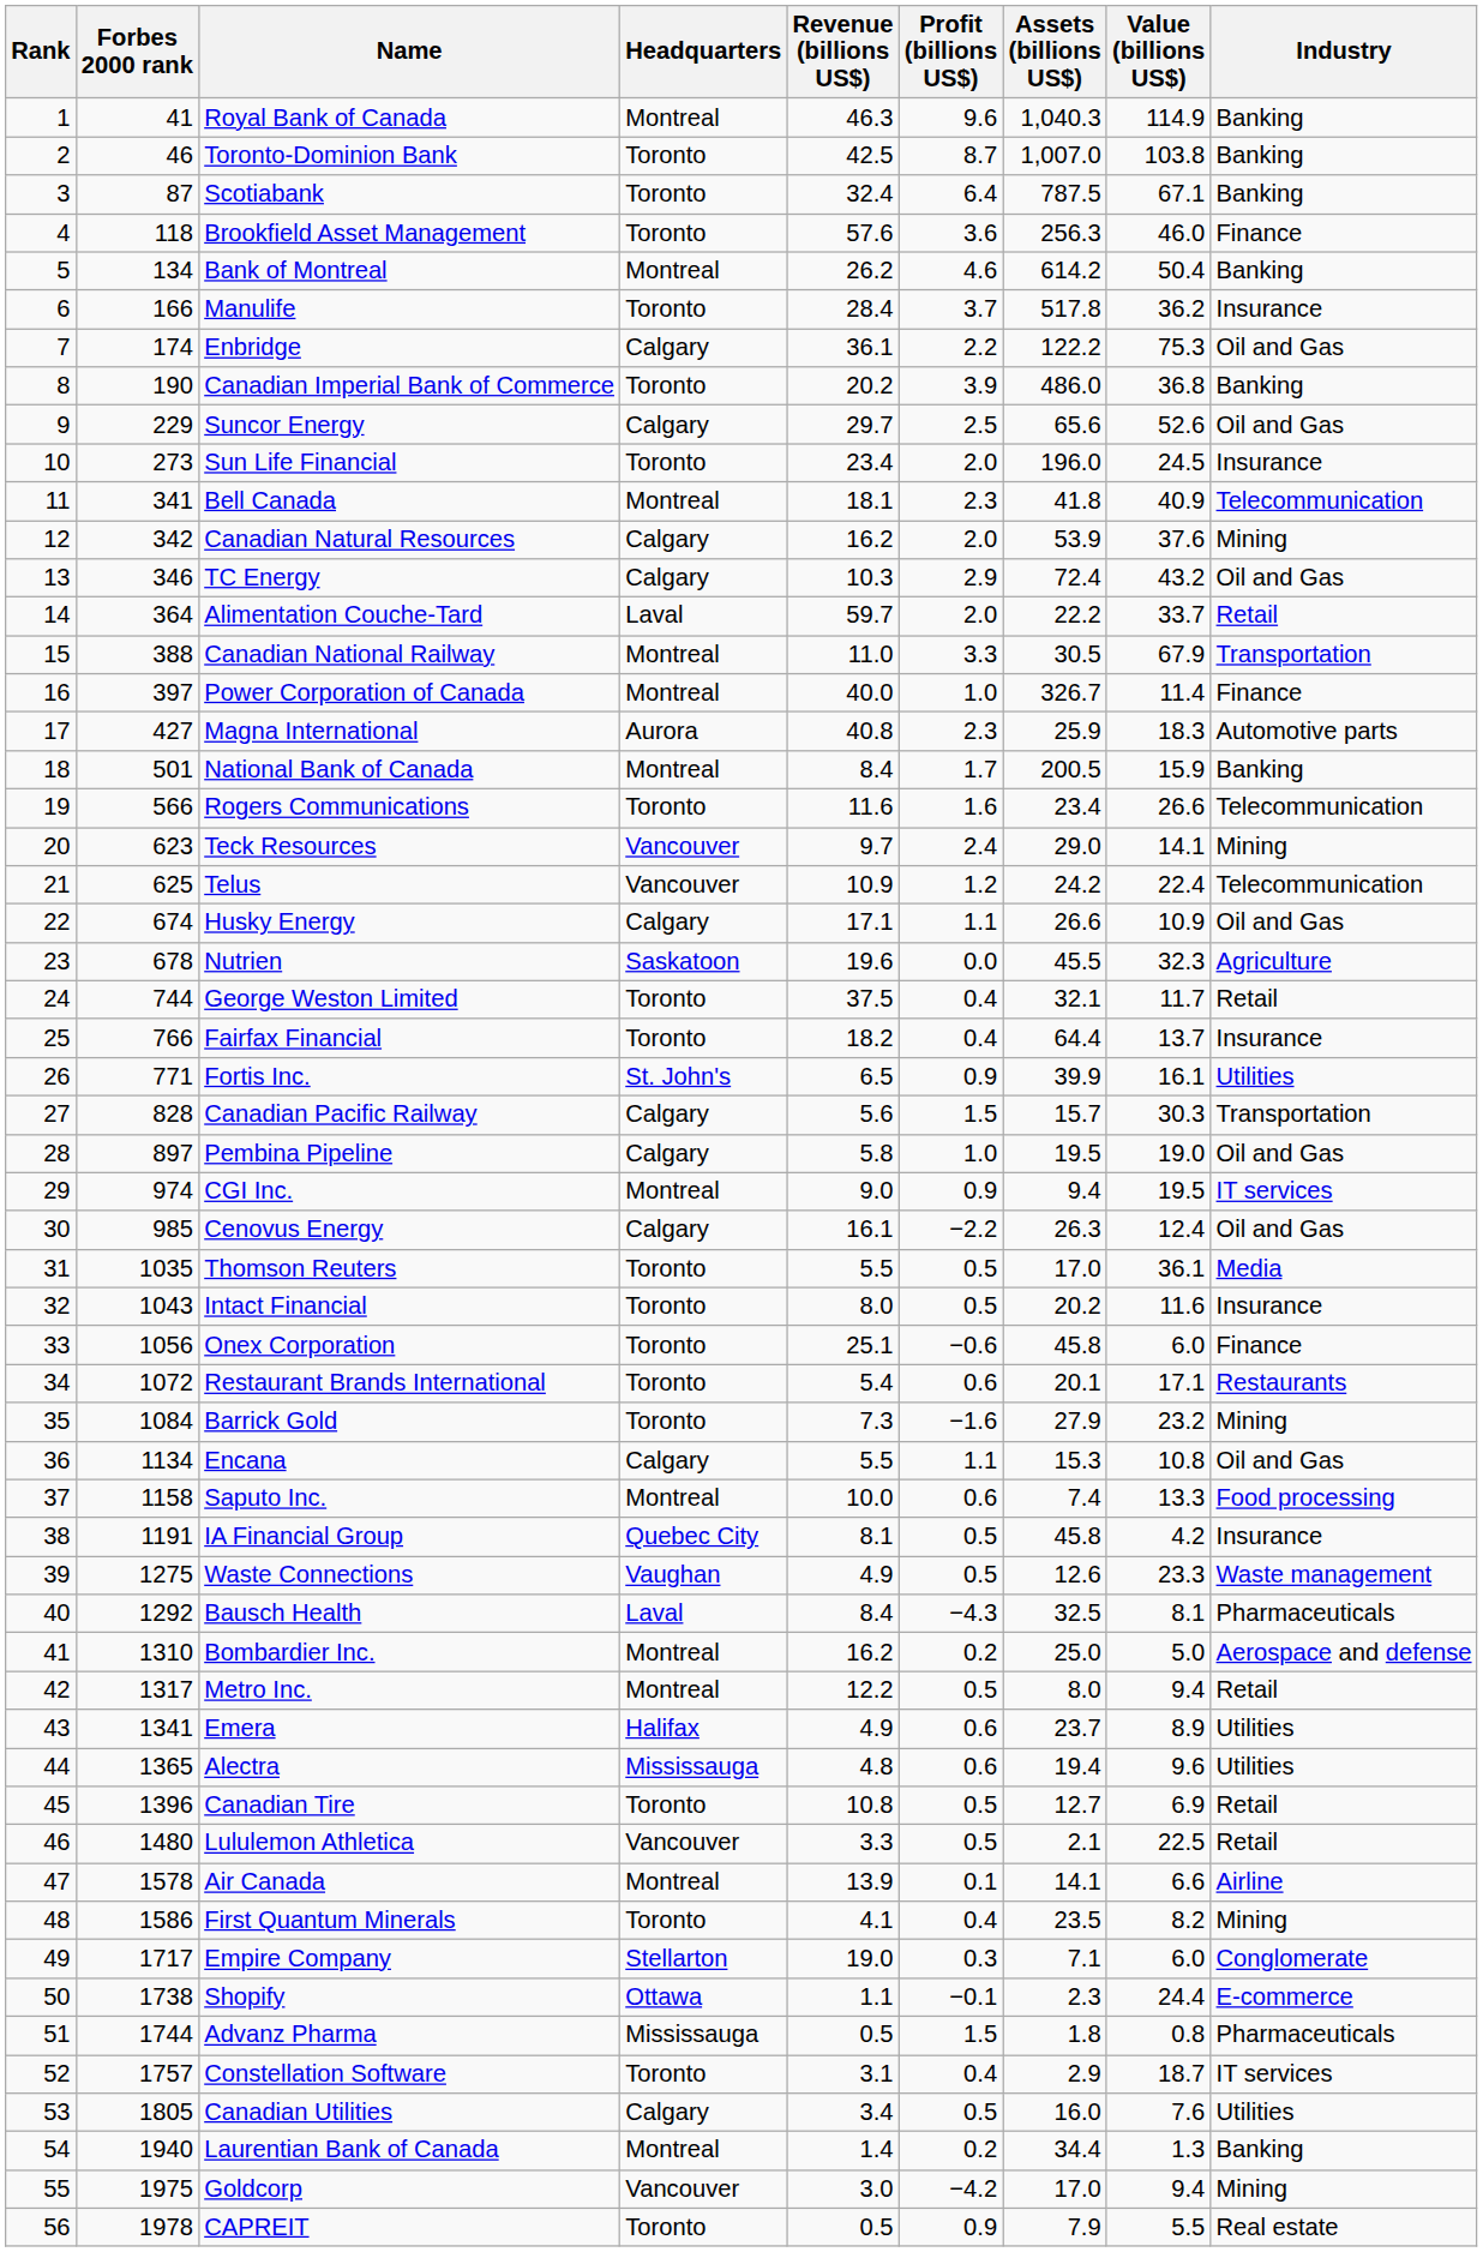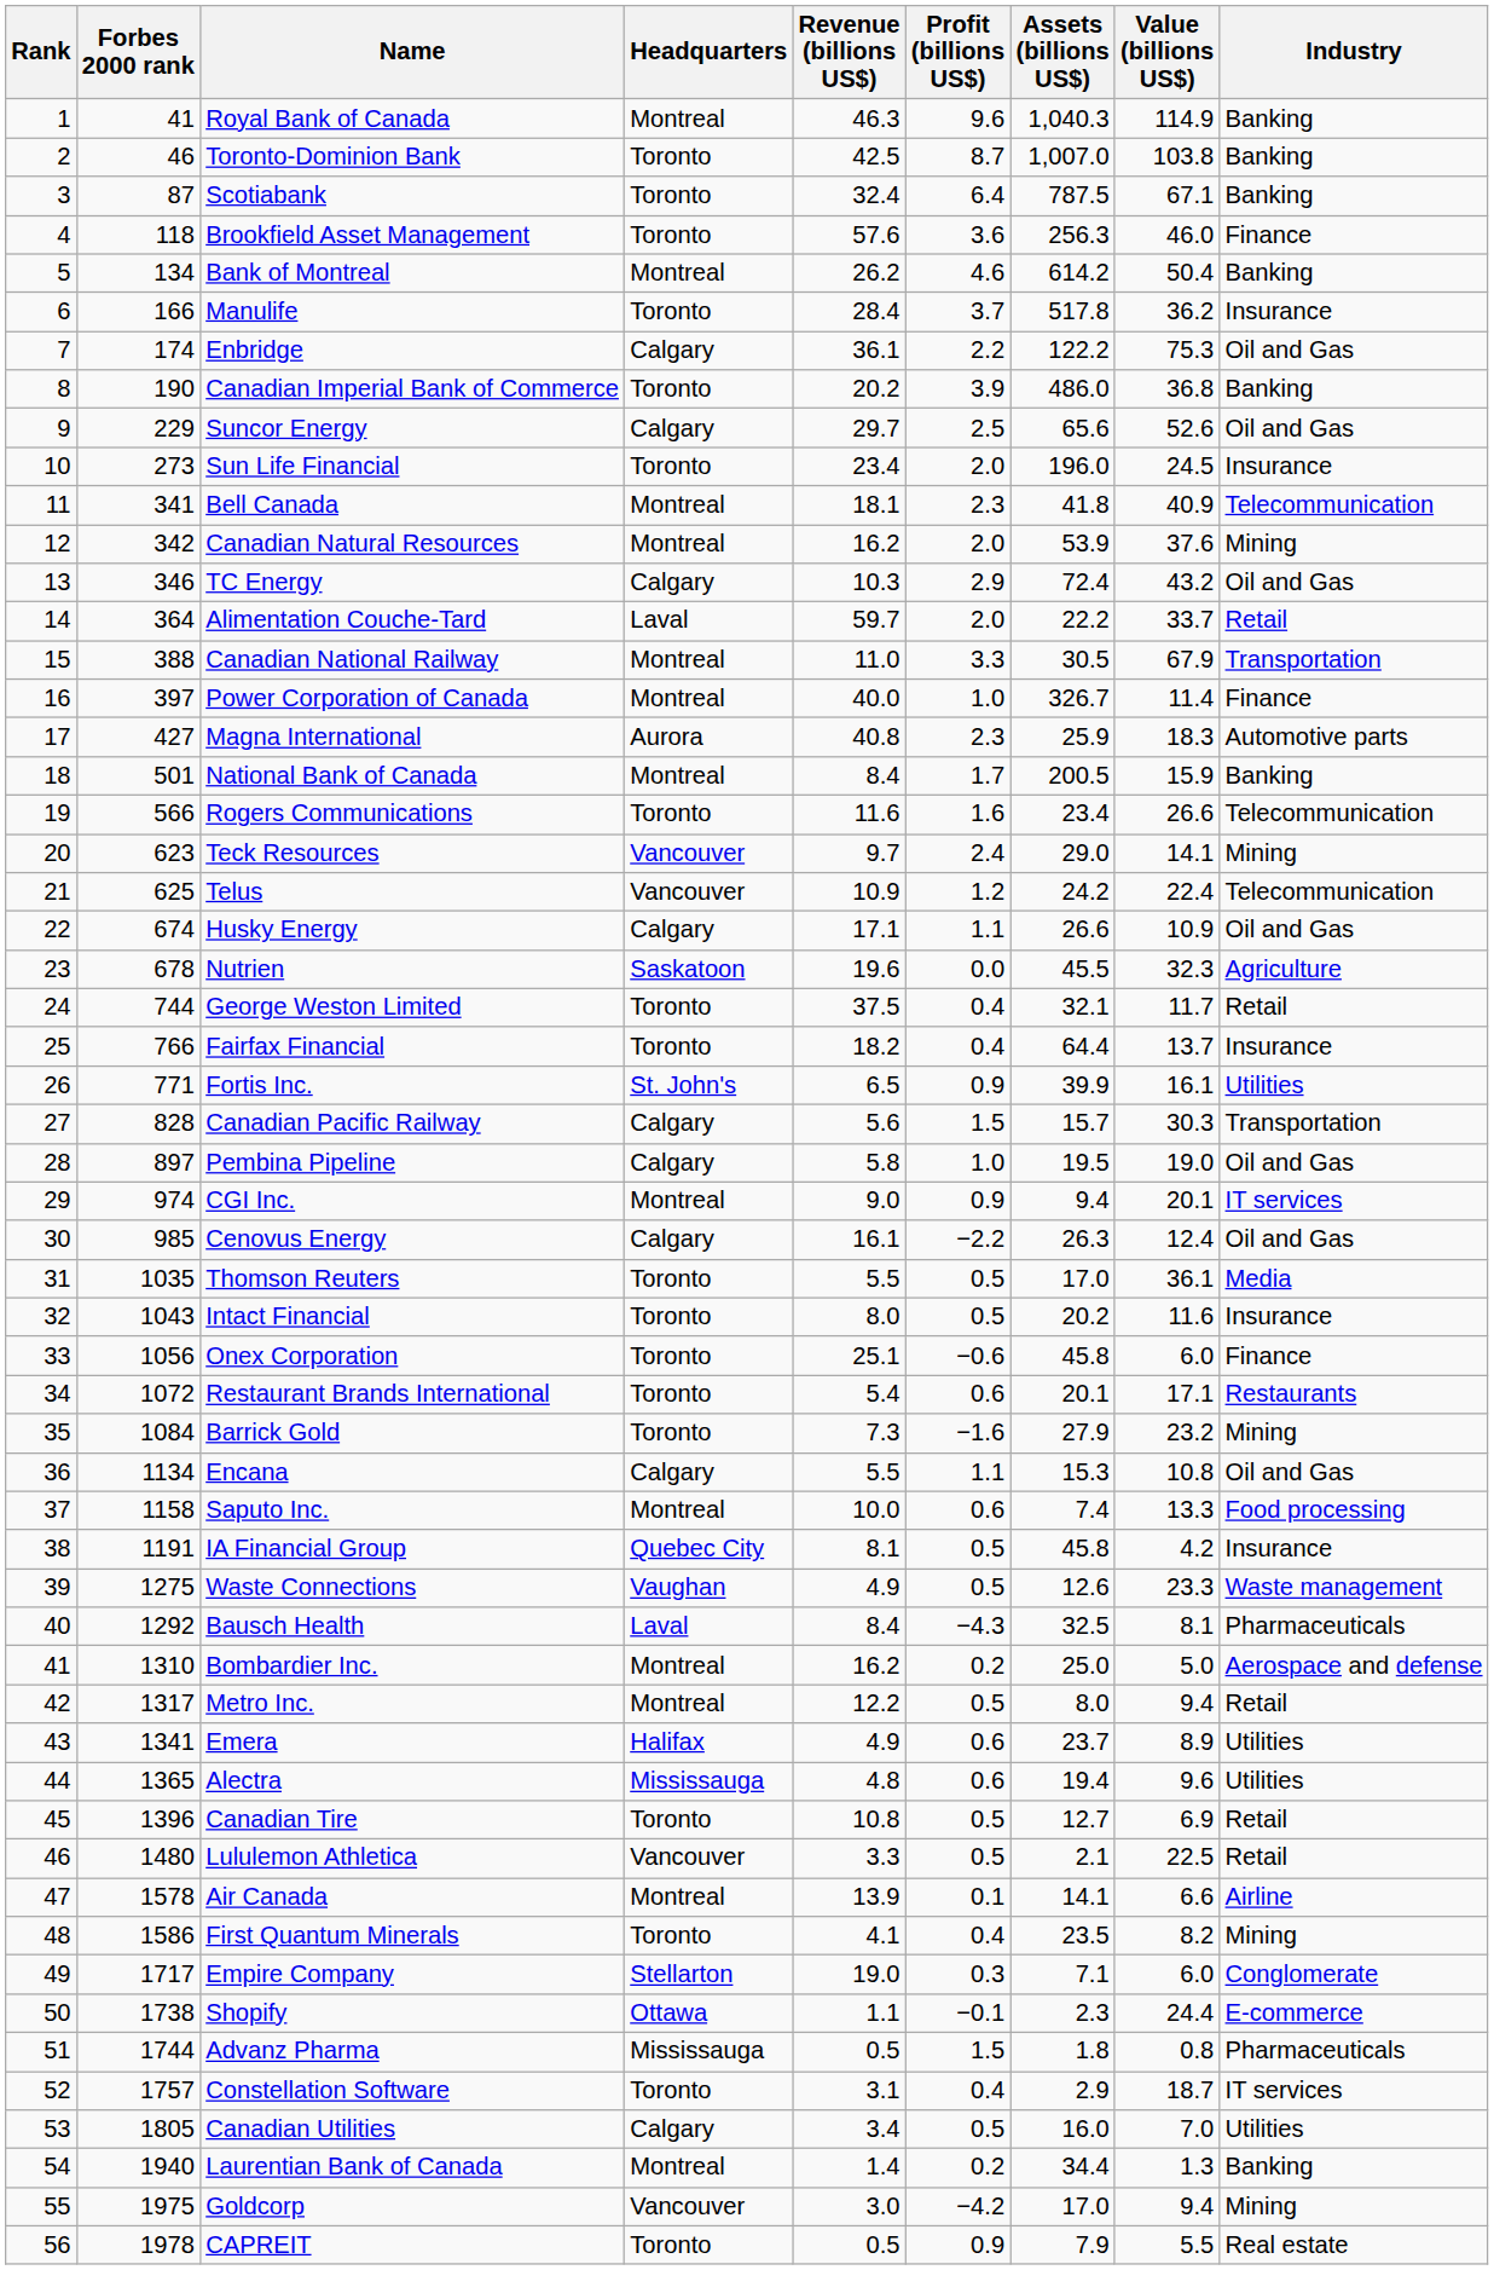Canadian Natural Resources | Headquarters: Calgary -> Montreal
CGI Inc. | Value (billions US$): 19.5 -> 20.1
Canadian Utilities | Value (billions US$): 7.6 -> 7.0
